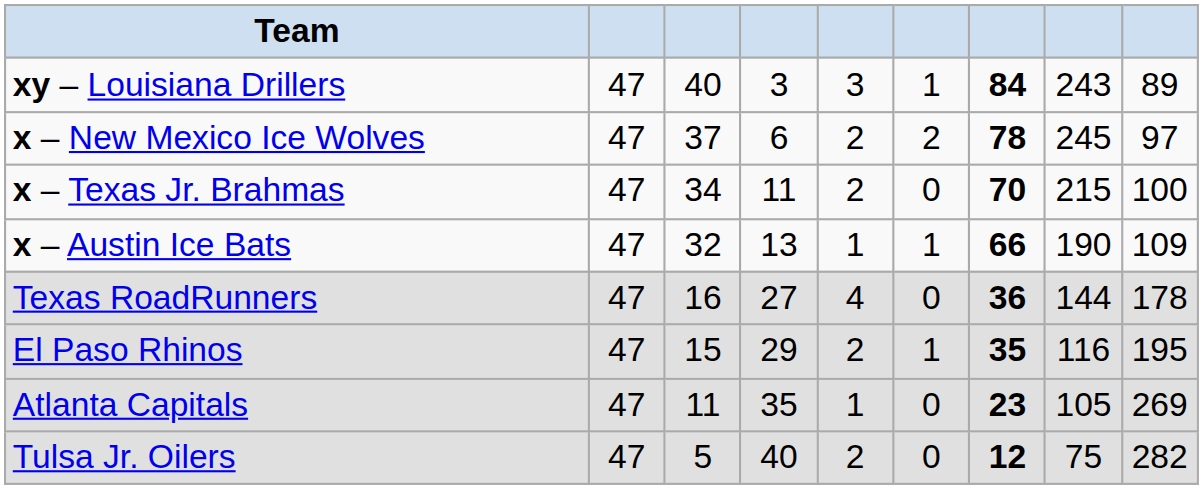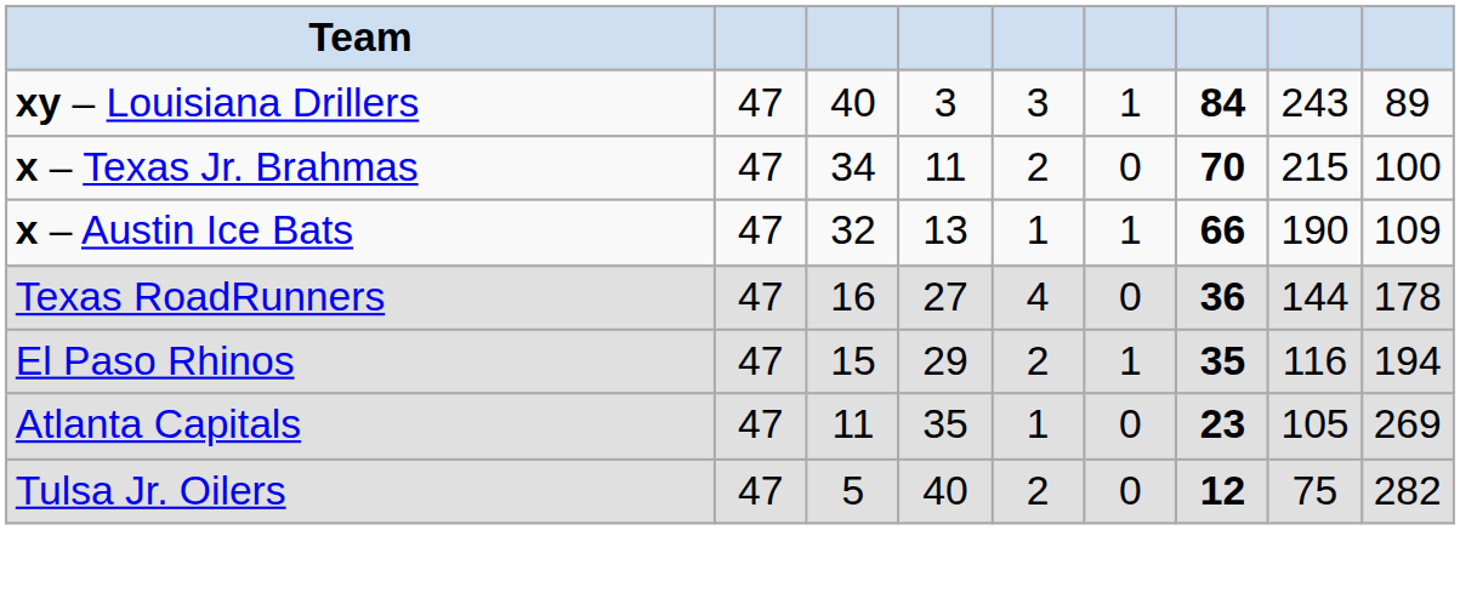- row: x – New Mexico Ice Wolves | 47 | 37 | 6 | 2 | 2 | 78 | 245 | 97
El Paso Rhinos | column 9: 195 -> 194
